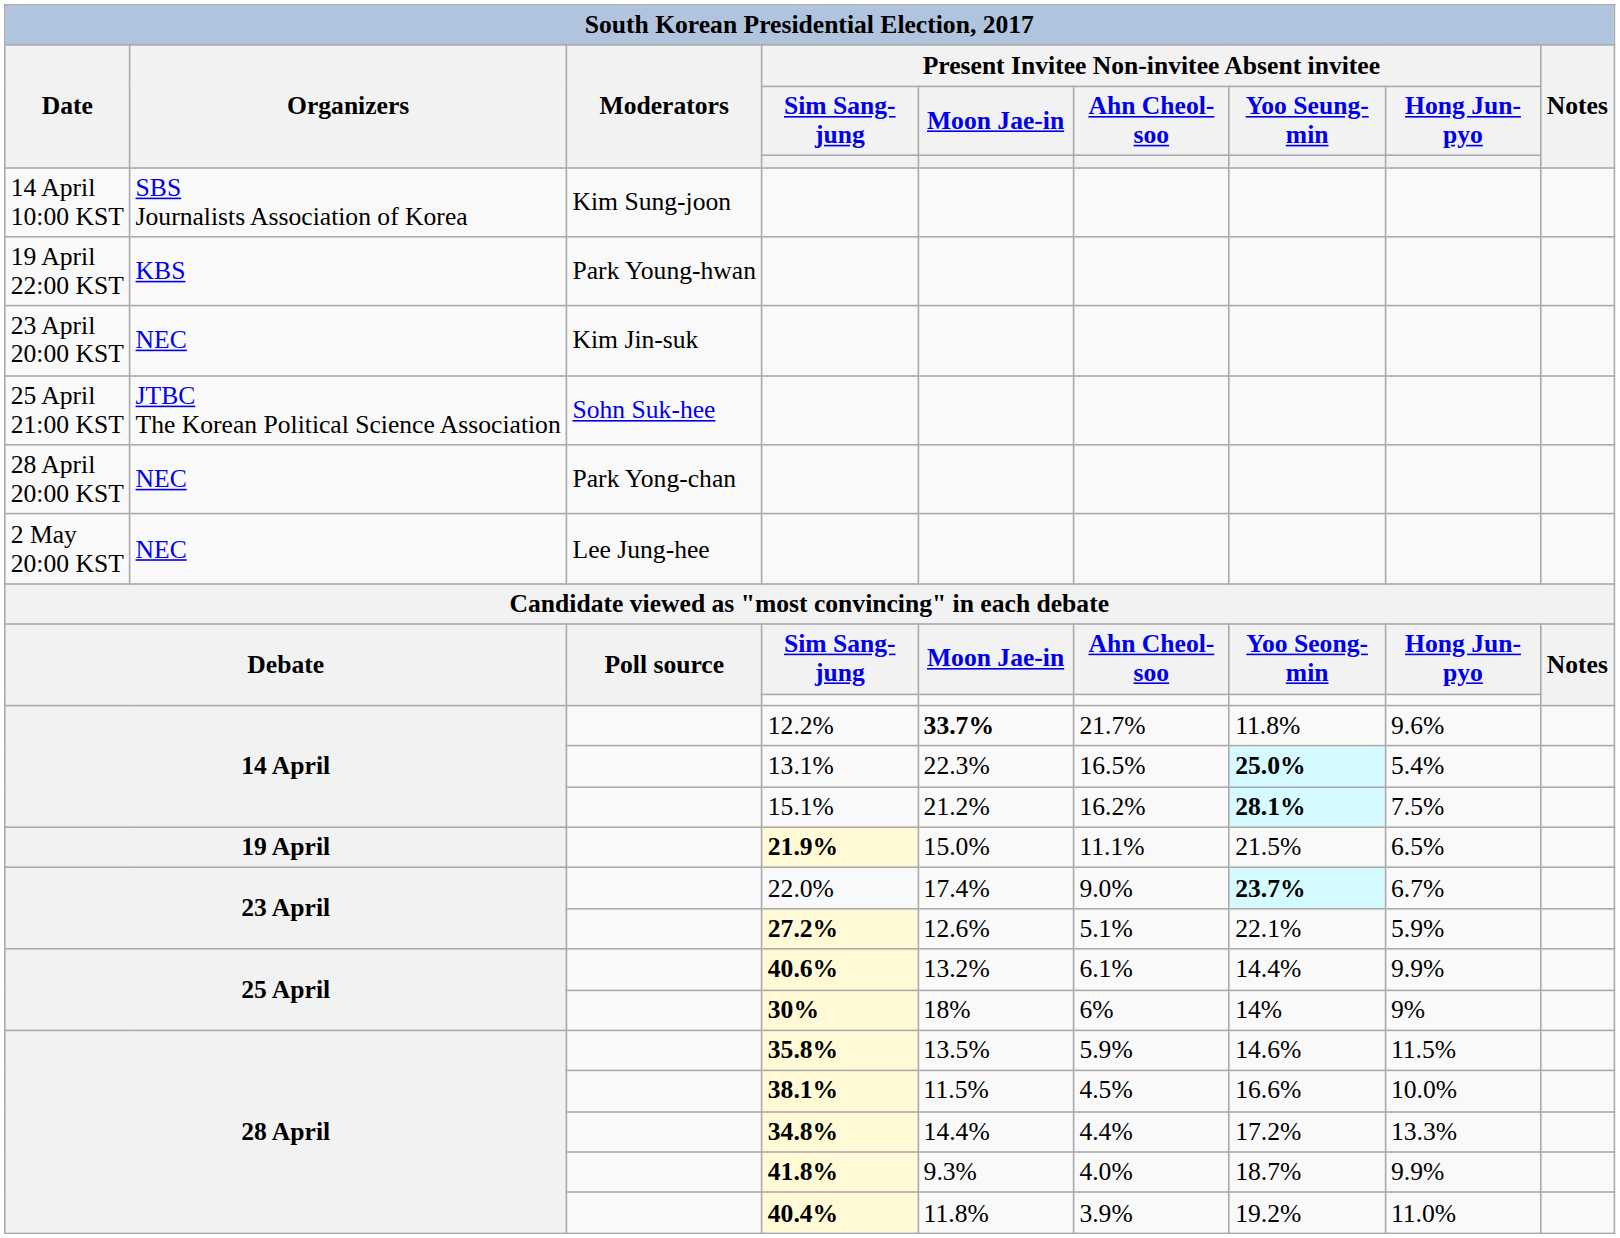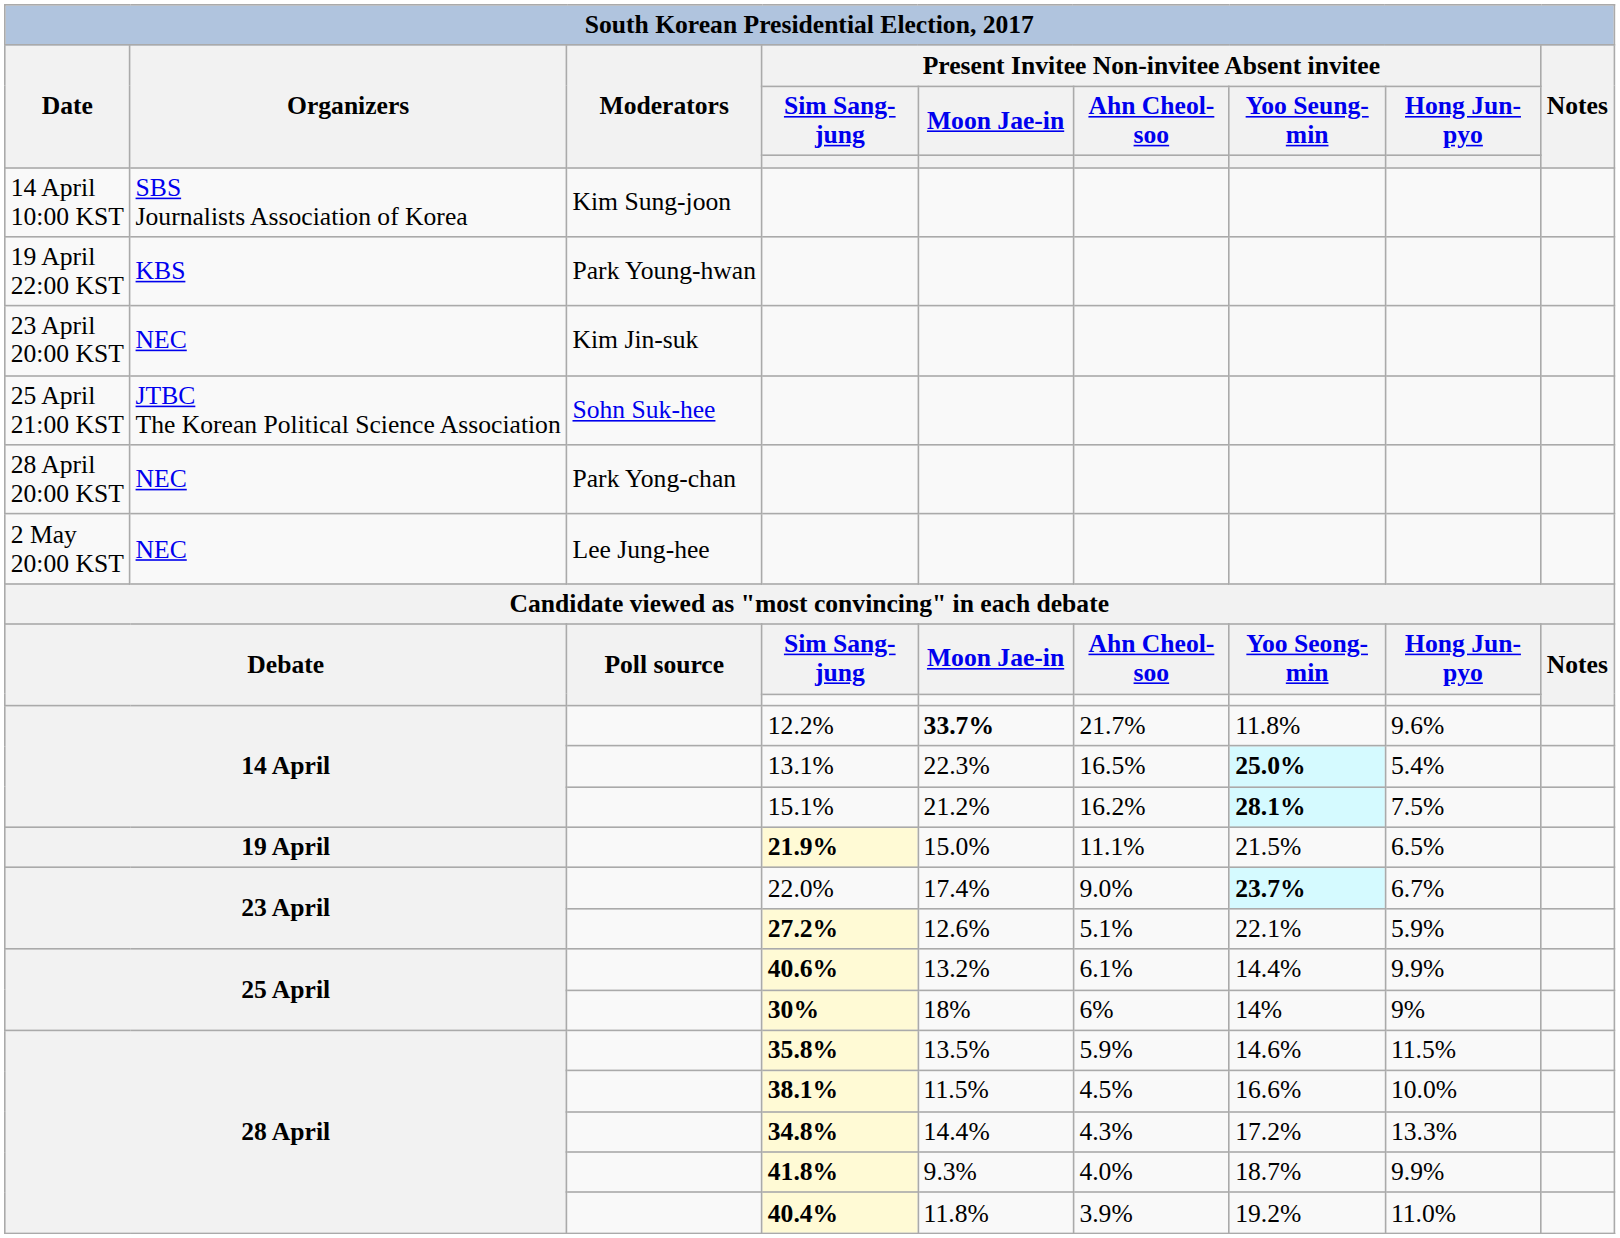34.8% | Present Invitee Non-invitee Absent invitee / Ahn Cheol-soo: 4.4% -> 4.3%
